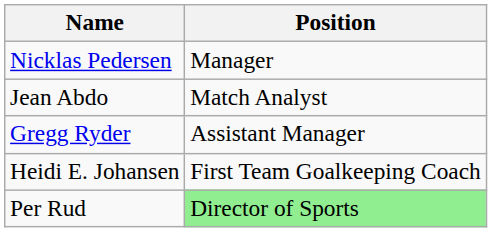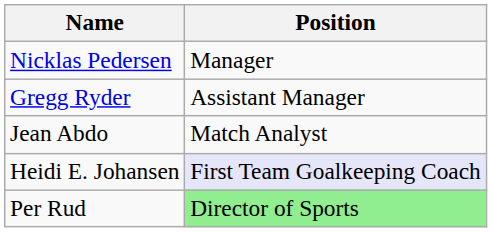rows swapped: Gregg Ryder <-> Jean Abdo
Heidi E. Johansen | Position: no background -> lavender background
